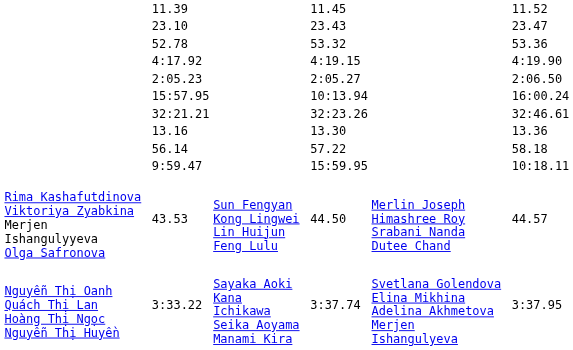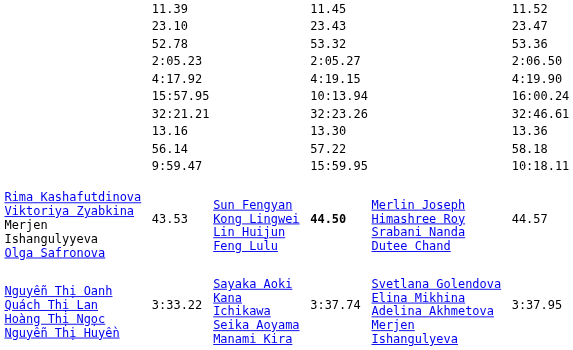rows swapped: 2:05.23 <-> 4:17.92
43.53 | column 5: normal -> bold
